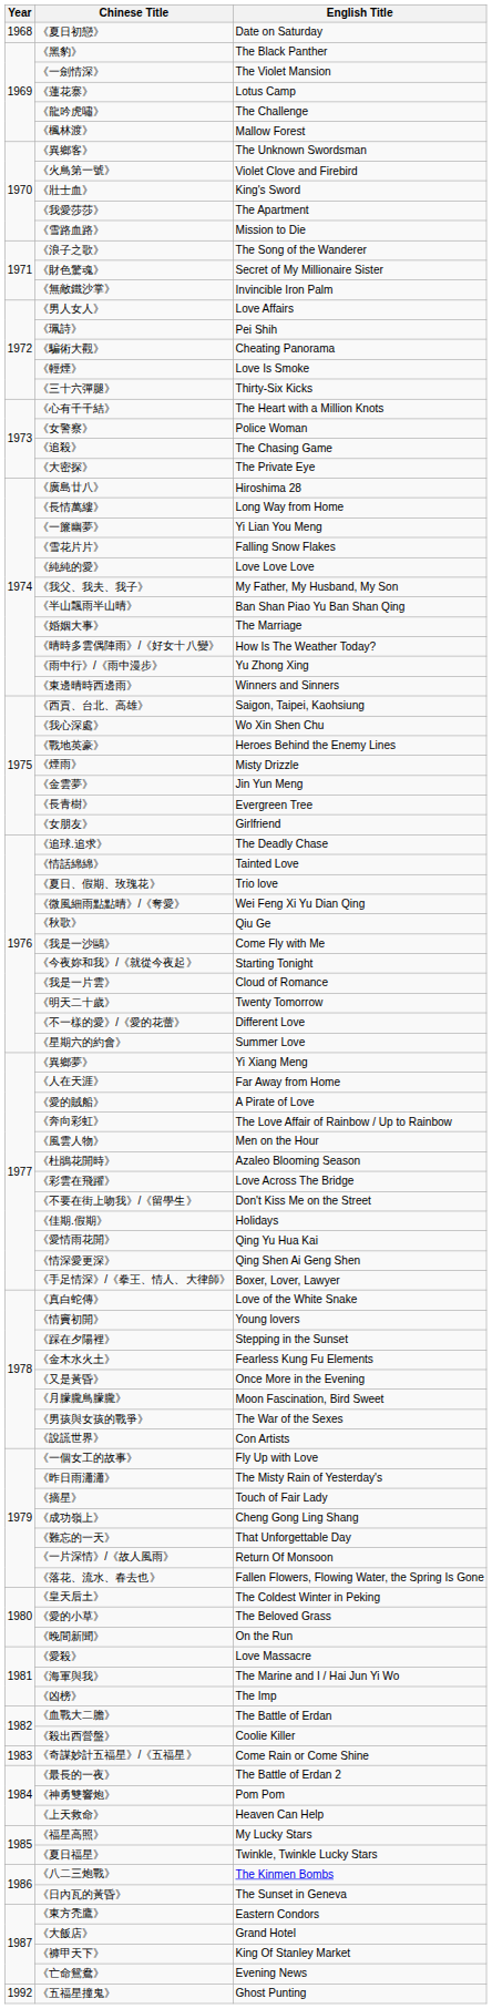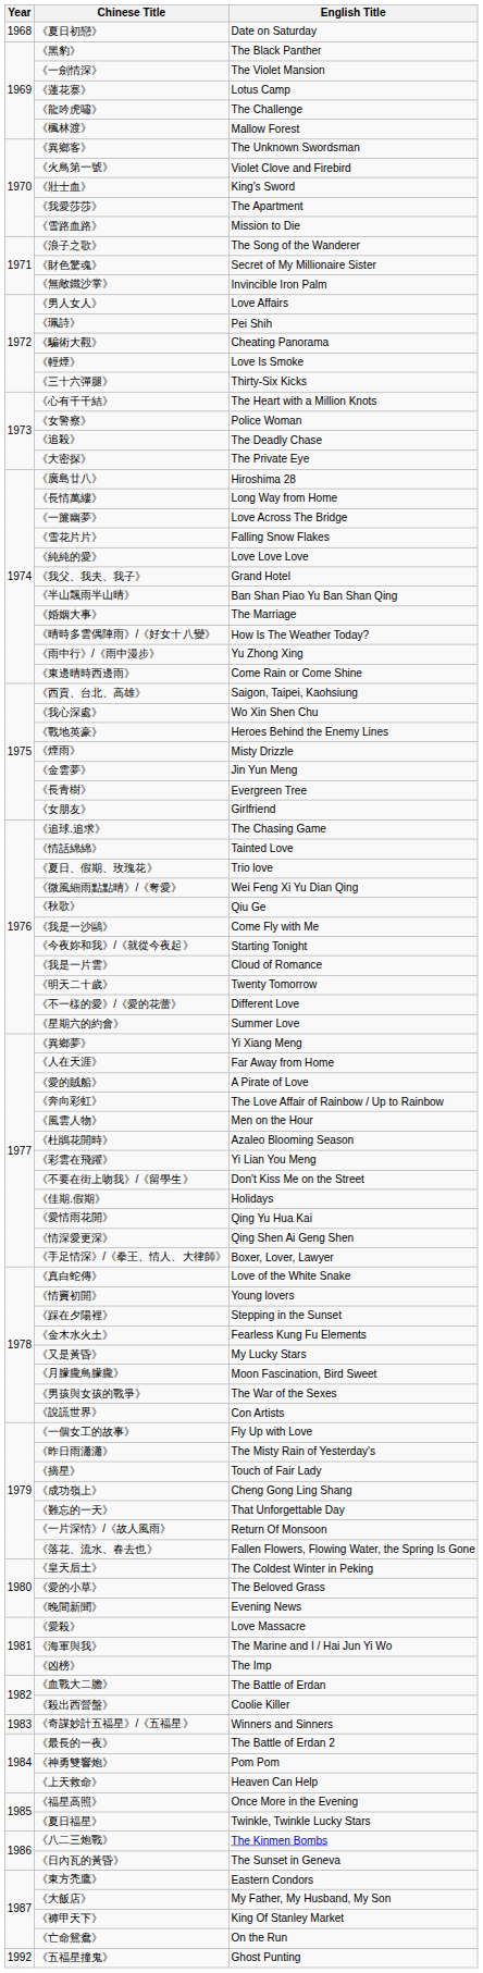《追殺》 | English Title: The Chasing Game -> The Deadly Chase
《一簾幽夢》 | English Title: Yi Lian You Meng -> Love Across The Bridge
《我父、我夫、我子》 | English Title: My Father, My Husband, My Son -> Grand Hotel
《東邊晴時西邊雨》 | English Title: Winners and Sinners -> Come Rain or Come Shine
《追球.追求》 | English Title: The Deadly Chase -> The Chasing Game
《彩雲在飛躍》 | English Title: Love Across The Bridge -> Yi Lian You Meng
《又是黃昏》 | English Title: Once More in the Evening -> My Lucky Stars
《晚間新聞》 | English Title: On the Run -> Evening News
《奇謀妙計五福星》/《五福星》 | English Title: Come Rain or Come Shine -> Winners and Sinners
《福星高照》 | English Title: My Lucky Stars -> Once More in the Evening
《大飯店》 | English Title: Grand Hotel -> My Father, My Husband, My Son
《亡命鴛鴦》 | English Title: Evening News -> On the Run
